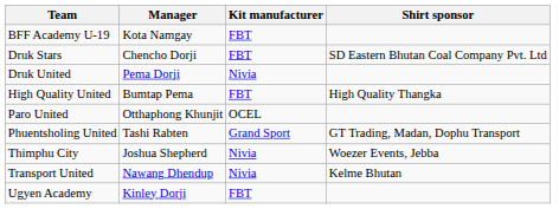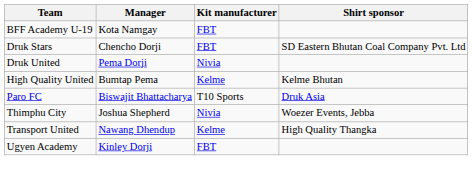High Quality United | Kit manufacturer: FBT -> Kelme
High Quality United | Shirt sponsor: High Quality Thangka -> Kelme Bhutan
+ row: Paro FC | Biswajit Bhattacharya | T10 Sports | Druk Asia
- row: Paro United | Otthaphong Khunjit | OCEL
- row: Phuentsholing United | Tashi Rabten | Grand Sport | GT Trading, Madan, Dophu Transport
Transport United | Kit manufacturer: Nivia -> Kelme
Transport United | Shirt sponsor: Kelme Bhutan -> High Quality Thangka
